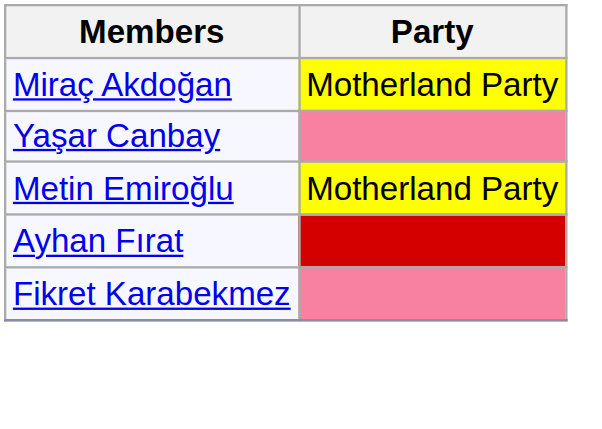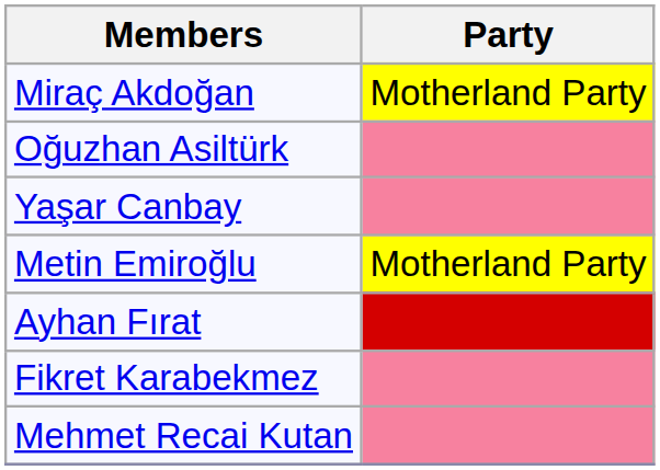+ row: Oğuzhan Asiltürk
+ row: Mehmet Recai Kutan
